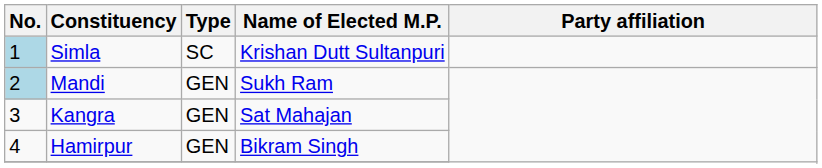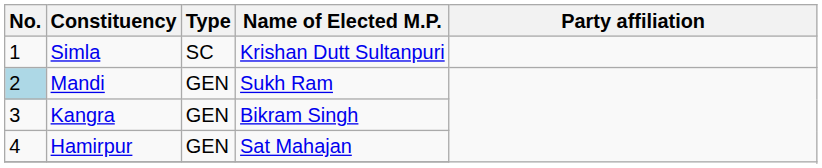Simla | No.: lightblue background -> no background
Kangra | Name of Elected M.P.: Sat Mahajan -> Bikram Singh
Hamirpur | Name of Elected M.P.: Bikram Singh -> Sat Mahajan
